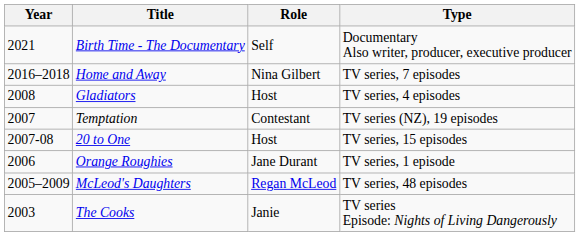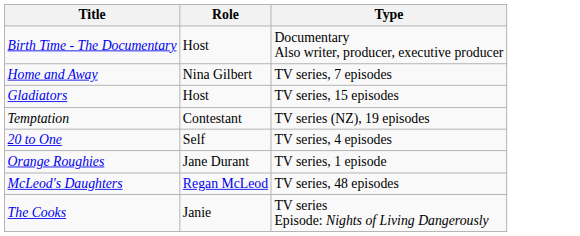- column: Year | 2021 | 2016–2018 | 2008 | 2007 | 2007-08 | 2006 | 2005–2009 | 2003
Birth Time - The Documentary | Role: Self -> Host
Gladiators | Type: TV series, 4 episodes -> TV series, 15 episodes
20 to One | Role: Host -> Self
20 to One | Type: TV series, 15 episodes -> TV series, 4 episodes
